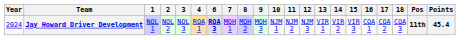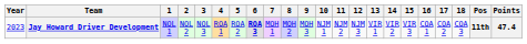+ column: 5 | ROA 2
Jay Howard Driver Development | Year: 2024 -> 2023
Jay Howard Driver Development | Points: 45.4 -> 47.4
